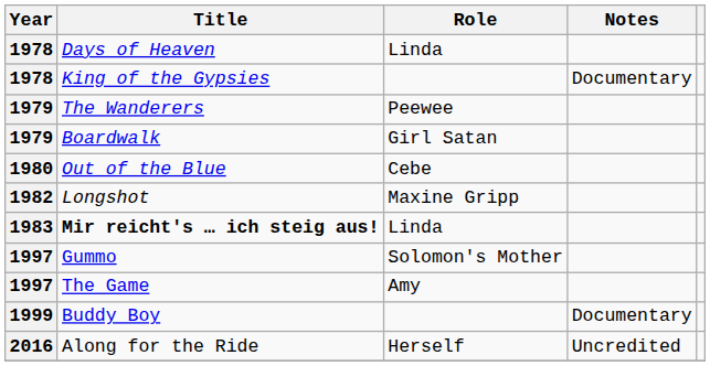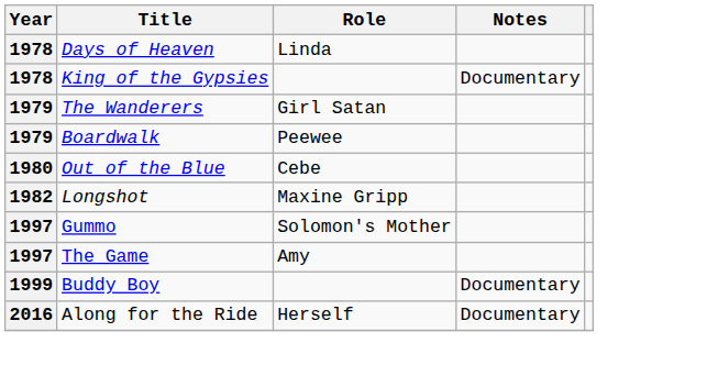The Wanderers | Role: Peewee -> Girl Satan
Boardwalk | Role: Girl Satan -> Peewee
- row: 1983 | Mir reicht's … ich steig aus! | Linda
Along for the Ride | Notes: Uncredited -> Documentary
